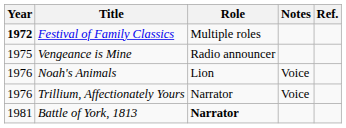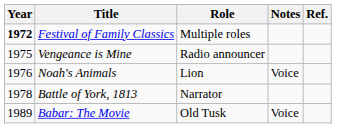- row: 1976 | Trillium, Affectionately Yours | Narrator | Voice
Battle of York, 1813 | Year: 1981 -> 1978
Battle of York, 1813 | Role: bold -> normal
+ row: 1989 | Babar: The Movie | Old Tusk | Voice
